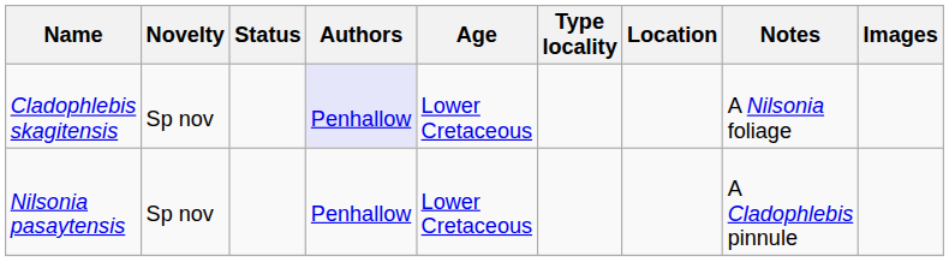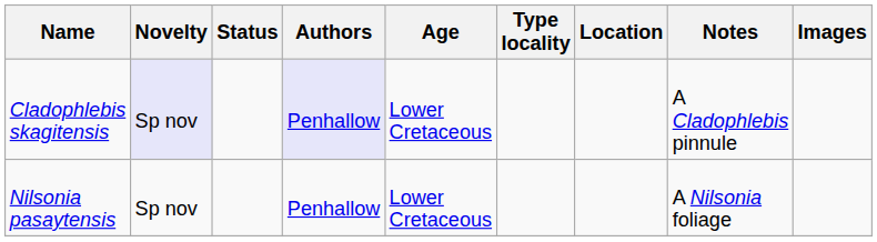Cladophlebis skagitensis | Novelty: no background -> lavender background
Cladophlebis skagitensis | Notes: A Nilsonia foliage -> A Cladophlebis pinnule
Nilsonia pasaytensis | Notes: A Cladophlebis pinnule -> A Nilsonia foliage
